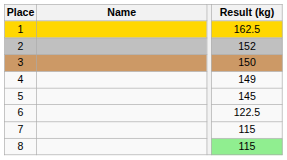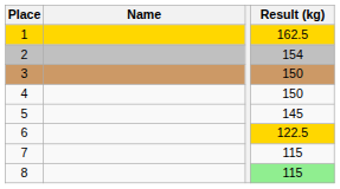2 | Result (kg): 152 -> 154
4 | Result (kg): 149 -> 150
6 | Result (kg): no background -> gold background
